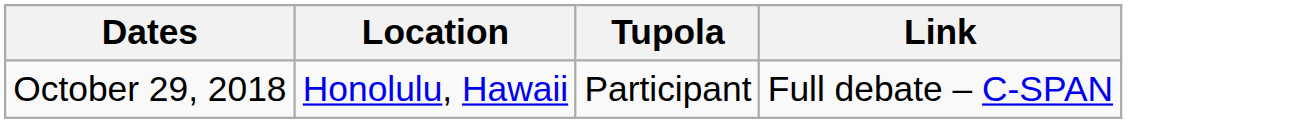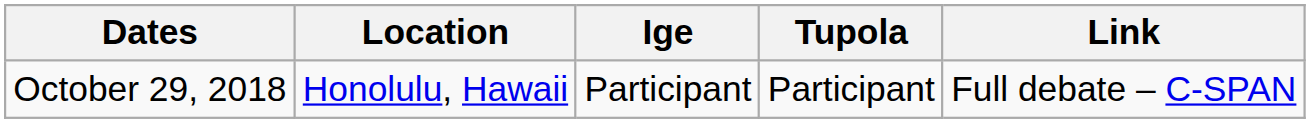+ column: Ige | Participant
